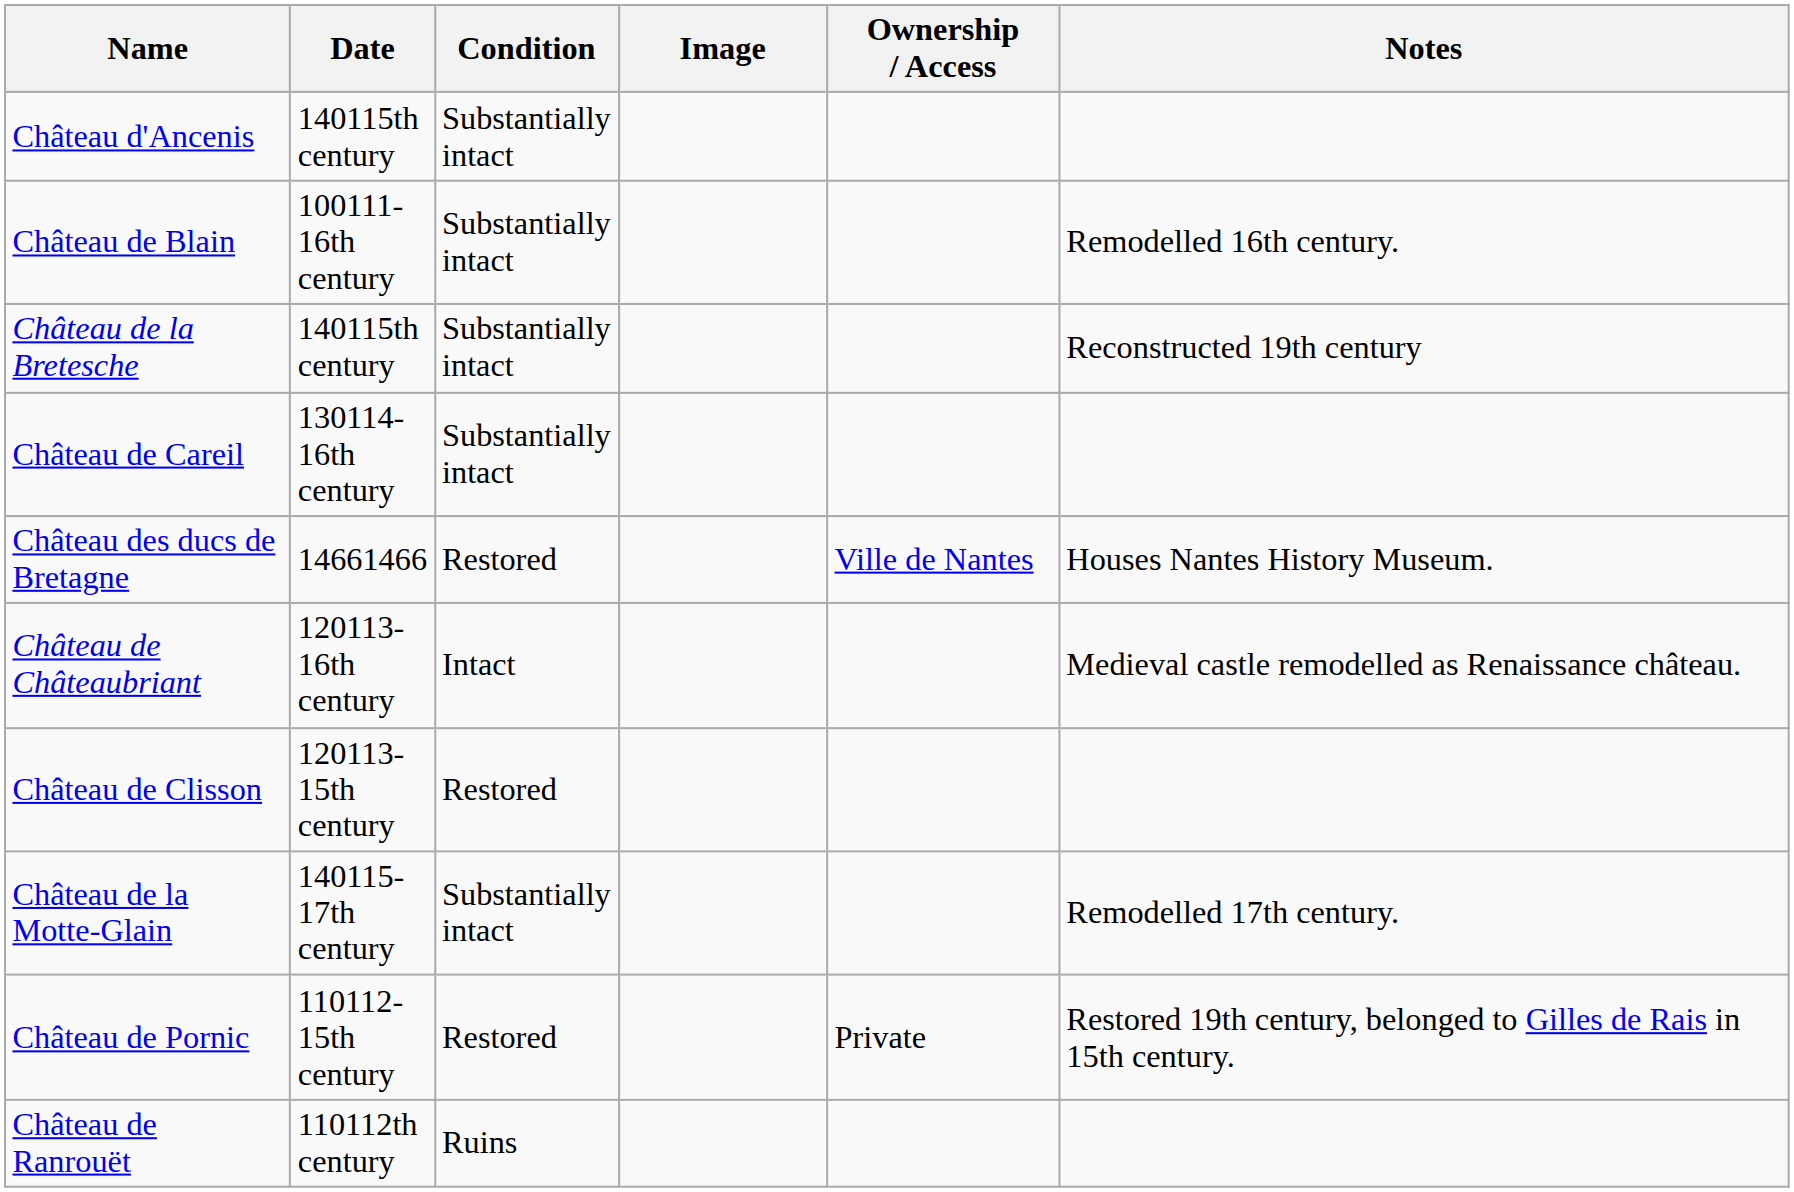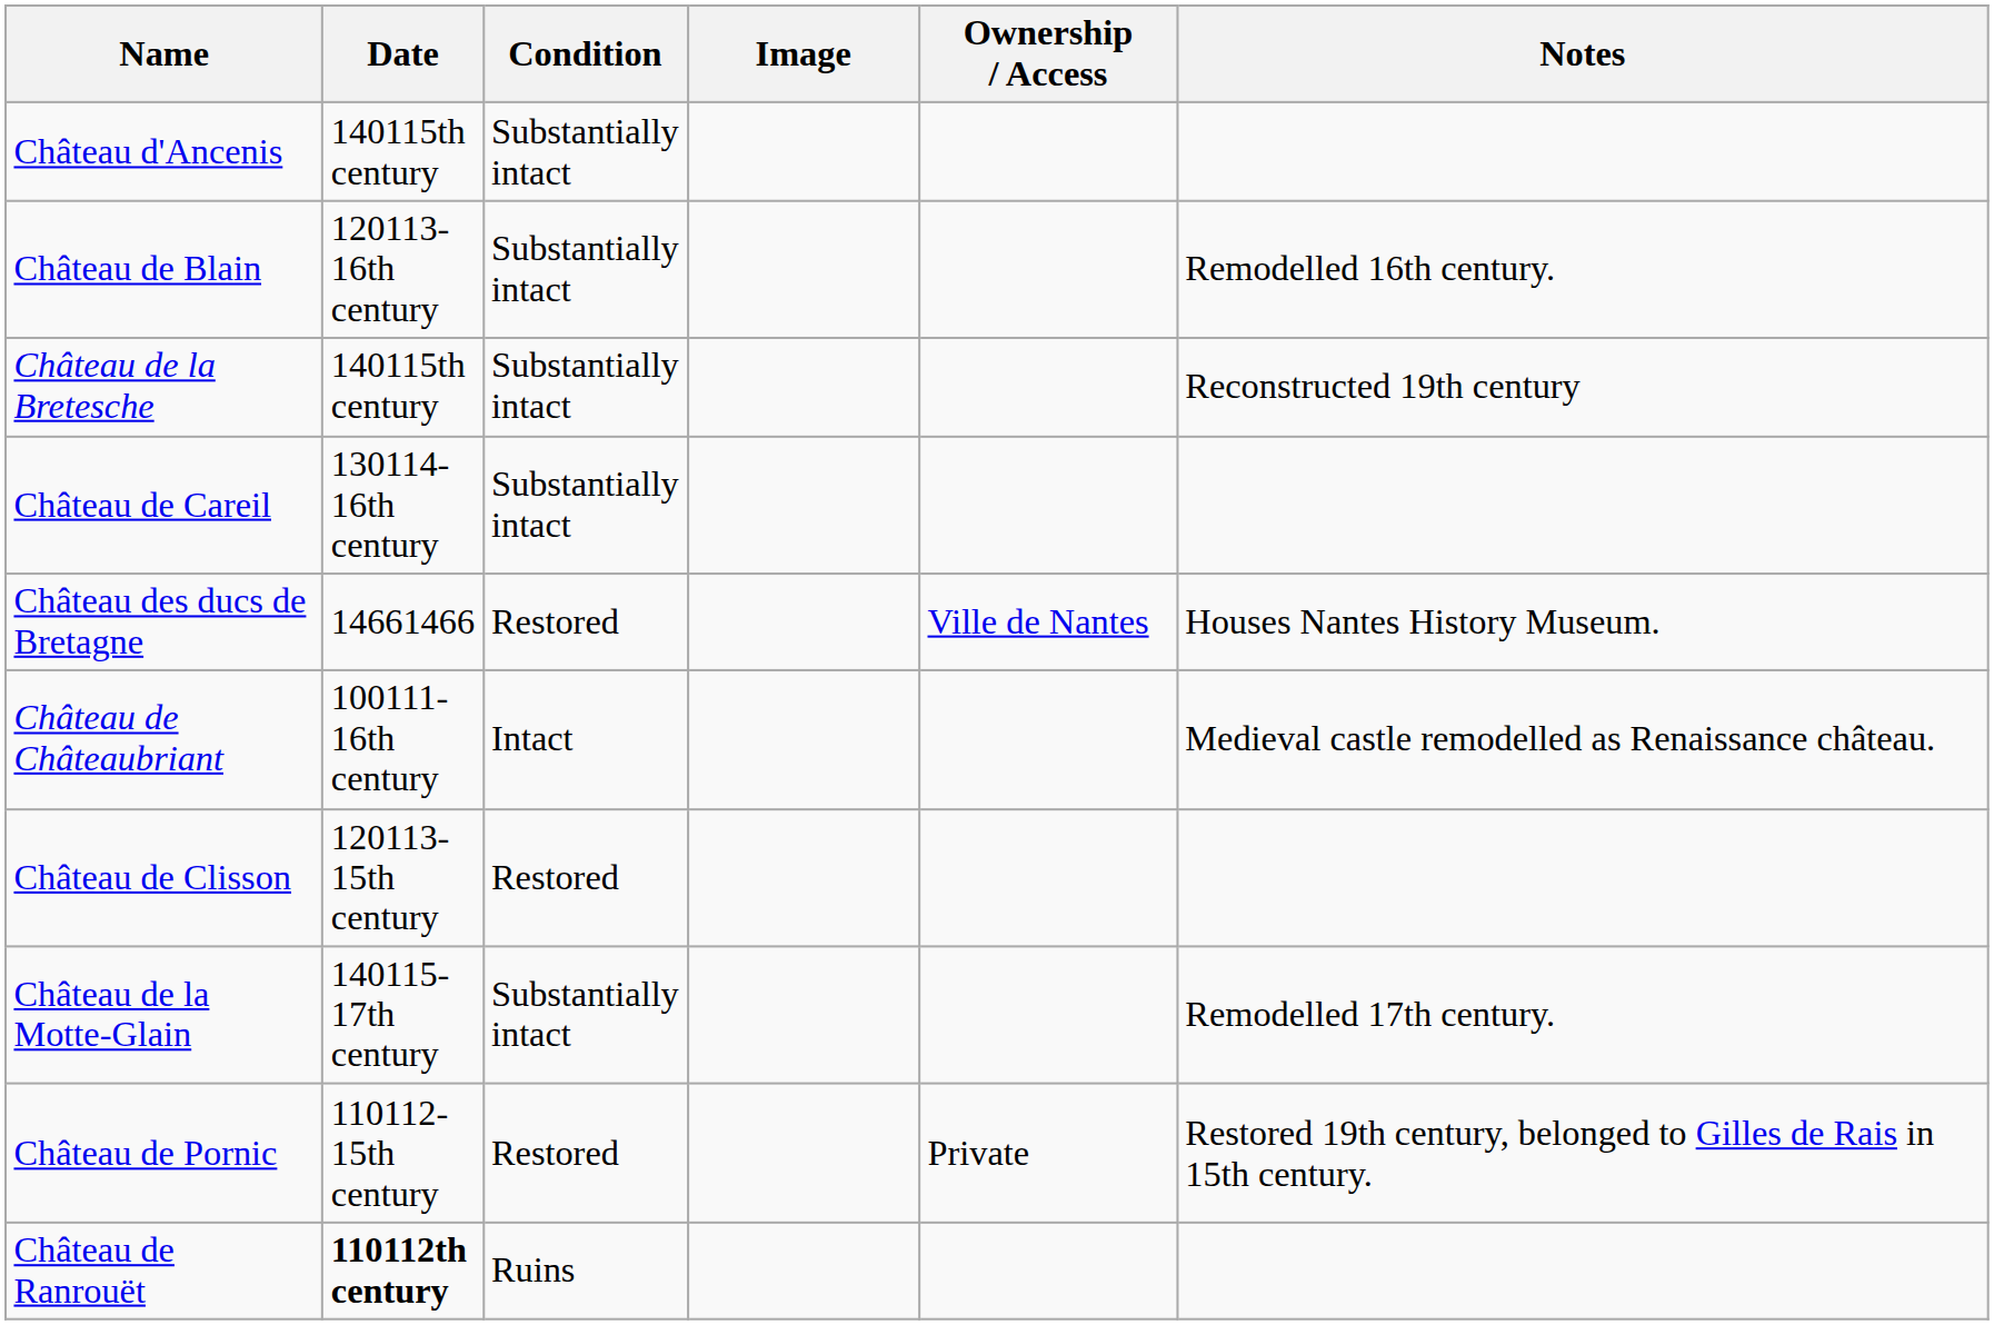Château de Blain | Date: 100111-16th century -> 120113-16th century
Château de Châteaubriant | Date: 120113-16th century -> 100111-16th century
Château de Ranrouët | Date: normal -> bold
